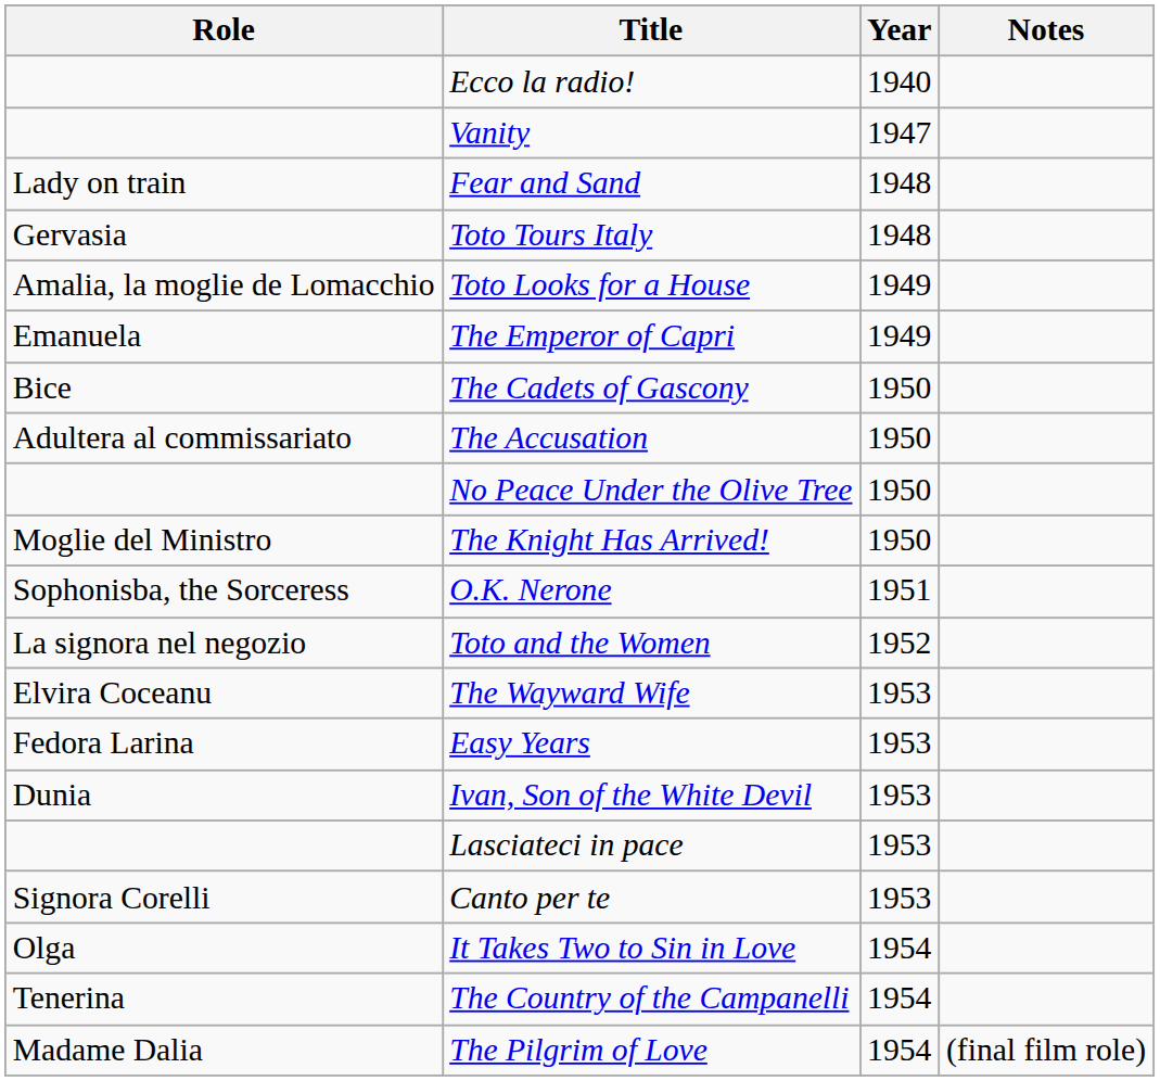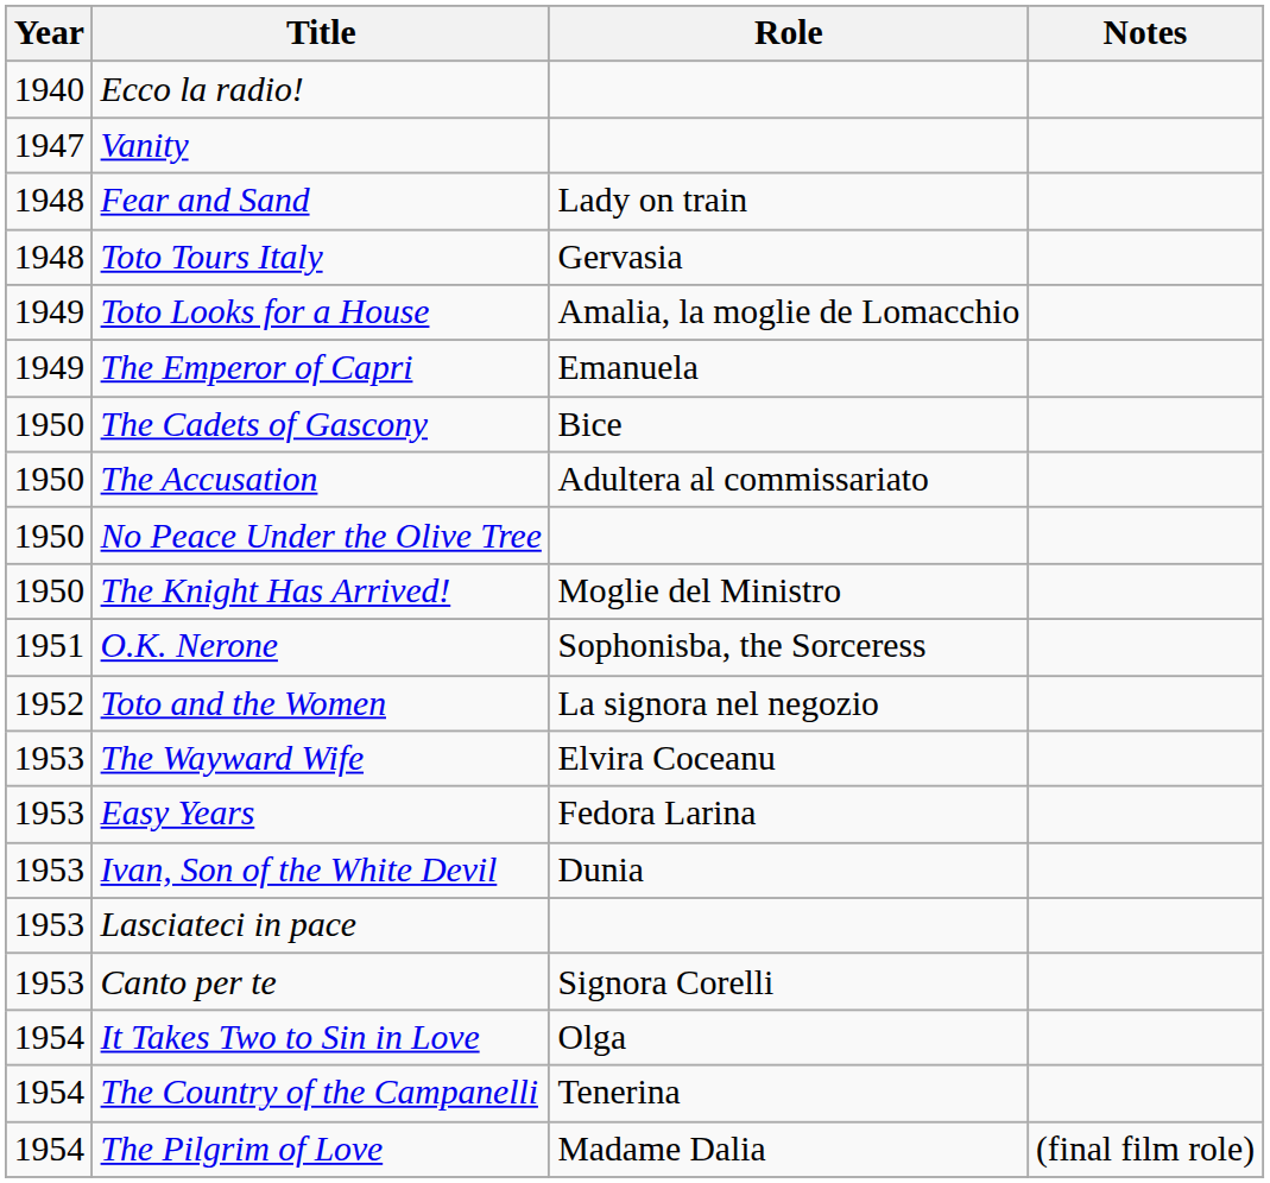columns swapped: Year <-> Role
